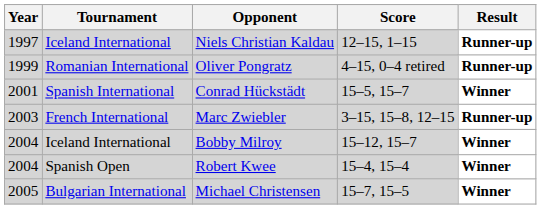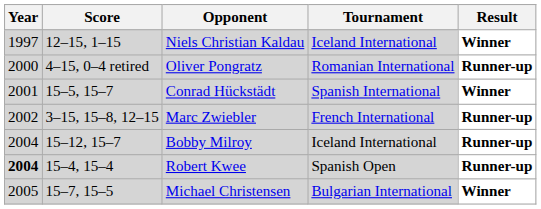columns swapped: Tournament <-> Score
Niels Christian Kaldau | Result: Runner-up -> Winner
Oliver Pongratz | Year: 1999 -> 2000
Marc Zwiebler | Year: 2003 -> 2002
Bobby Milroy | Result: Winner -> Runner-up
Robert Kwee | Year: normal -> bold
Robert Kwee | Result: Winner -> Runner-up
